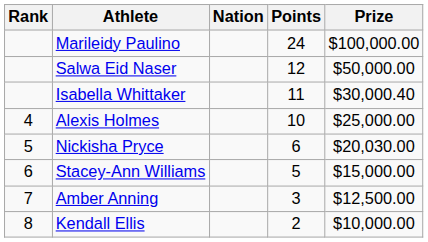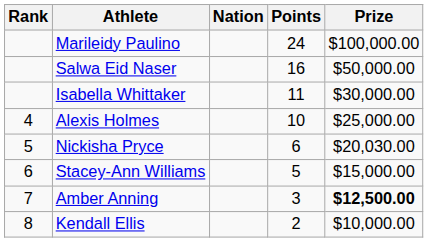Salwa Eid Naser | Points: 12 -> 16
Isabella Whittaker | Prize: $30,000.40 -> $30,000.00
Amber Anning | Prize: normal -> bold
